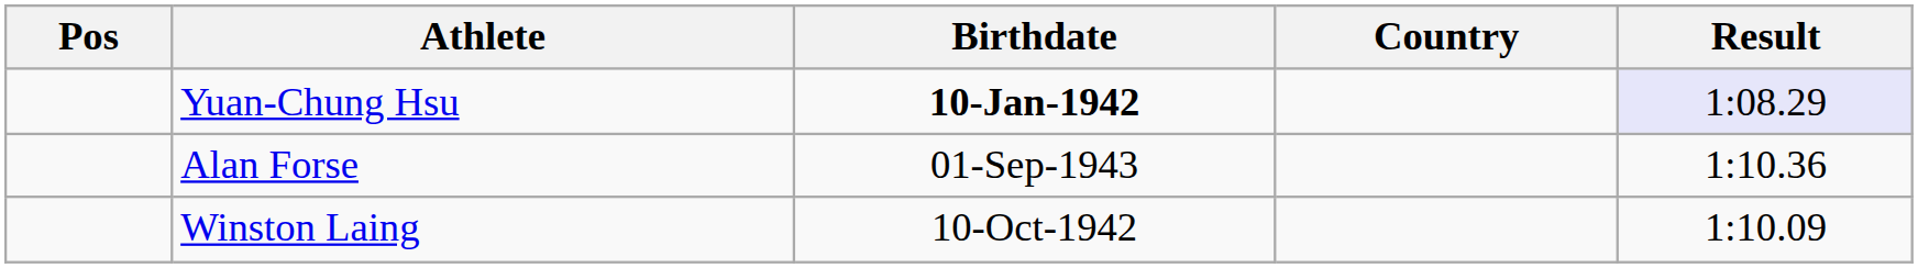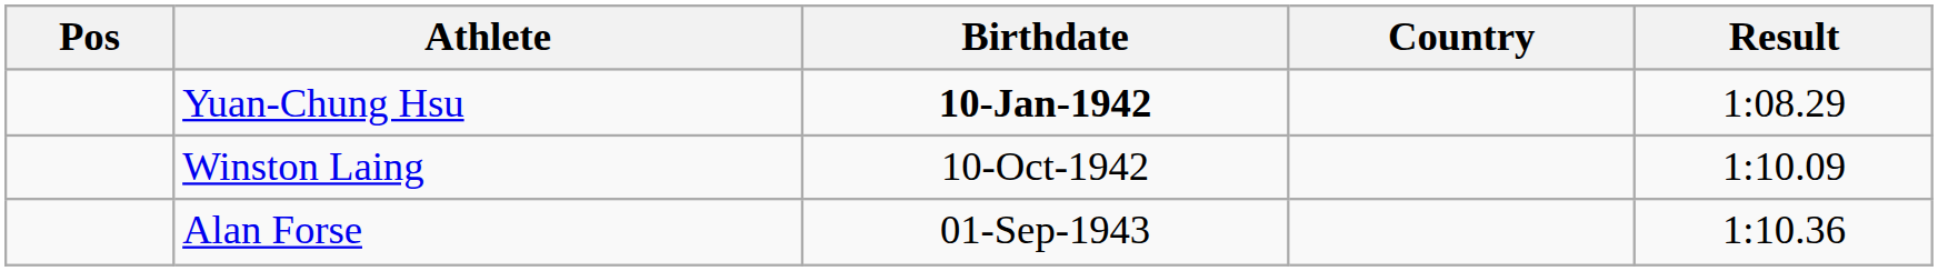Yuan-Chung Hsu | Result: lavender background -> no background
rows swapped: Winston Laing <-> Alan Forse
